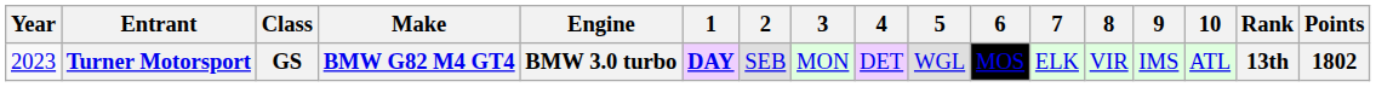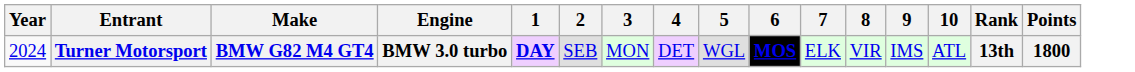- column: Class | GS
Turner Motorsport | Year: 2023 -> 2024
Turner Motorsport | 6: normal -> bold
Turner Motorsport | Points: 1802 -> 1800
